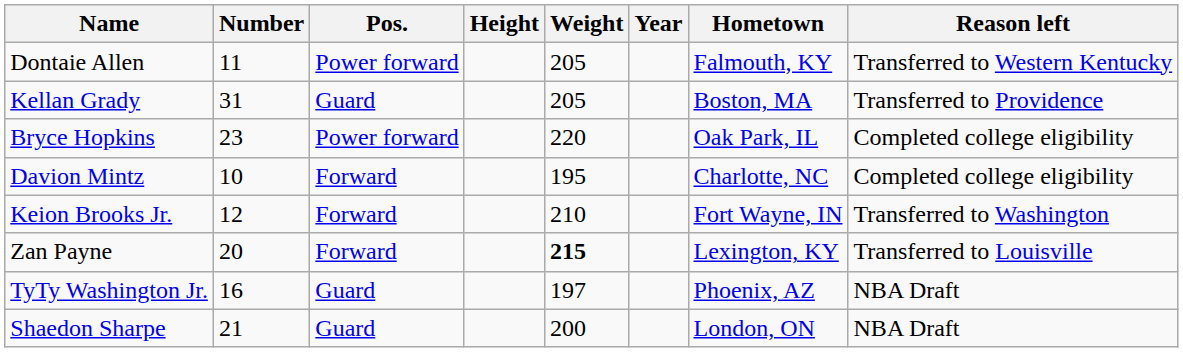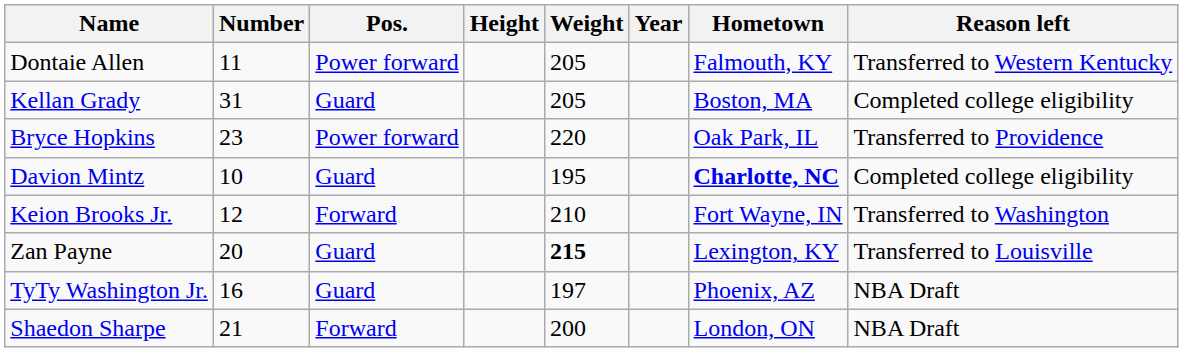Kellan Grady | Reason left: Transferred to Providence -> Completed college eligibility
Bryce Hopkins | Reason left: Completed college eligibility -> Transferred to Providence
Davion Mintz | Pos.: Forward -> Guard
Davion Mintz | Hometown: normal -> bold
Zan Payne | Pos.: Forward -> Guard
Shaedon Sharpe | Pos.: Guard -> Forward
